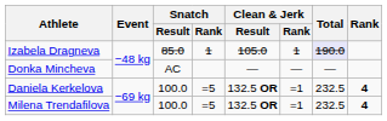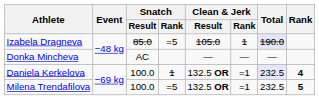Izabela Dragneva | Snatch / Rank: 1 -> =5
Daniela Kerkelova | Snatch / Rank: =5 -> 1
Daniela Kerkelova | Total: no background -> lavender background
Milena Trendafilova | Rank: 4 -> 5
